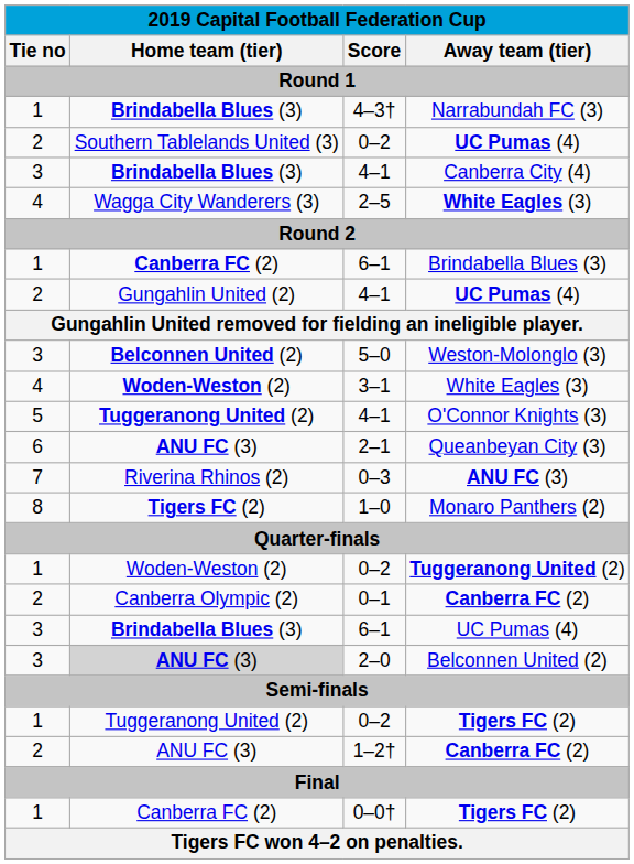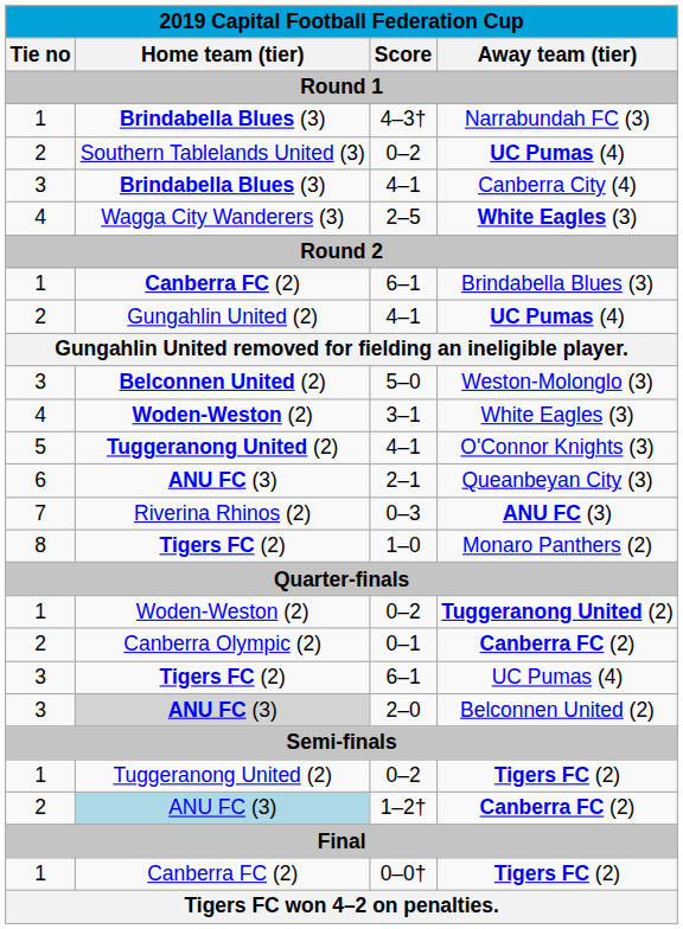6–1 / UC Pumas (4) | column 2: Brindabella Blues (3) -> Tigers FC (2)
1–2† | column 2: no background -> lightblue background
